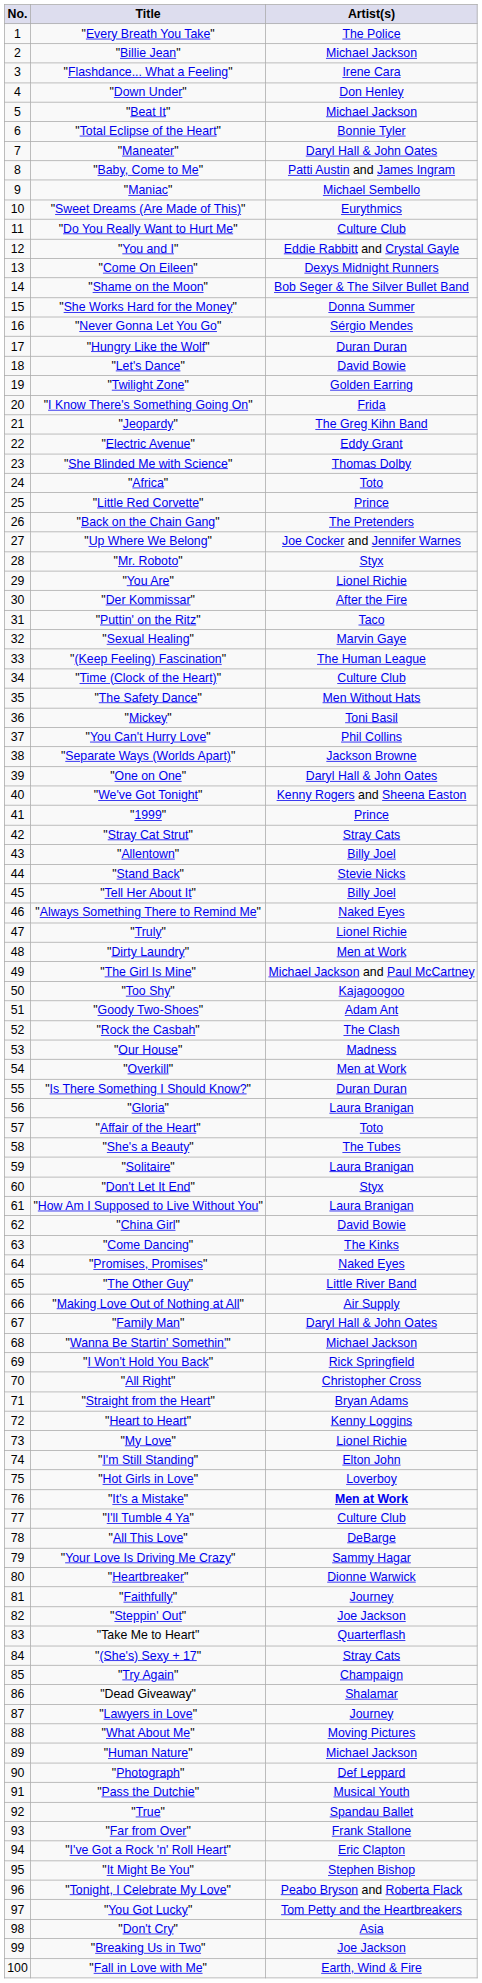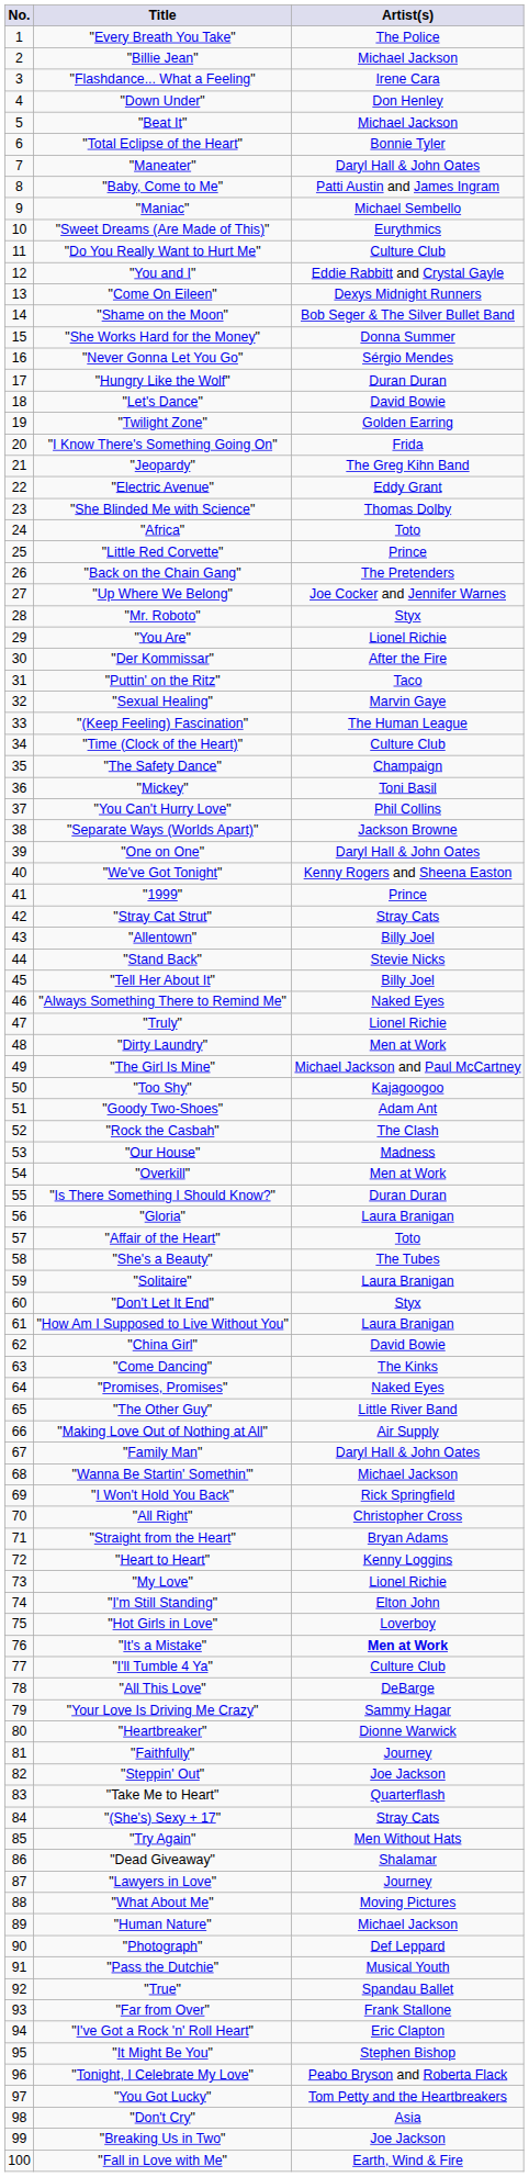"The Safety Dance" | Artist(s): Men Without Hats -> Champaign
"Try Again" | Artist(s): Champaign -> Men Without Hats
